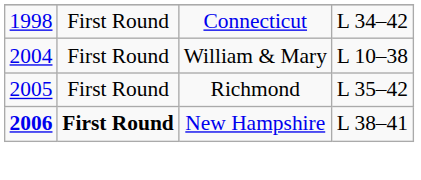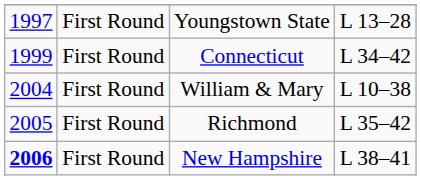+ row: 1997 | First Round | Youngstown State | L 13–28
Connecticut | column 1: 1998 -> 1999
New Hampshire | column 2: bold -> normal
